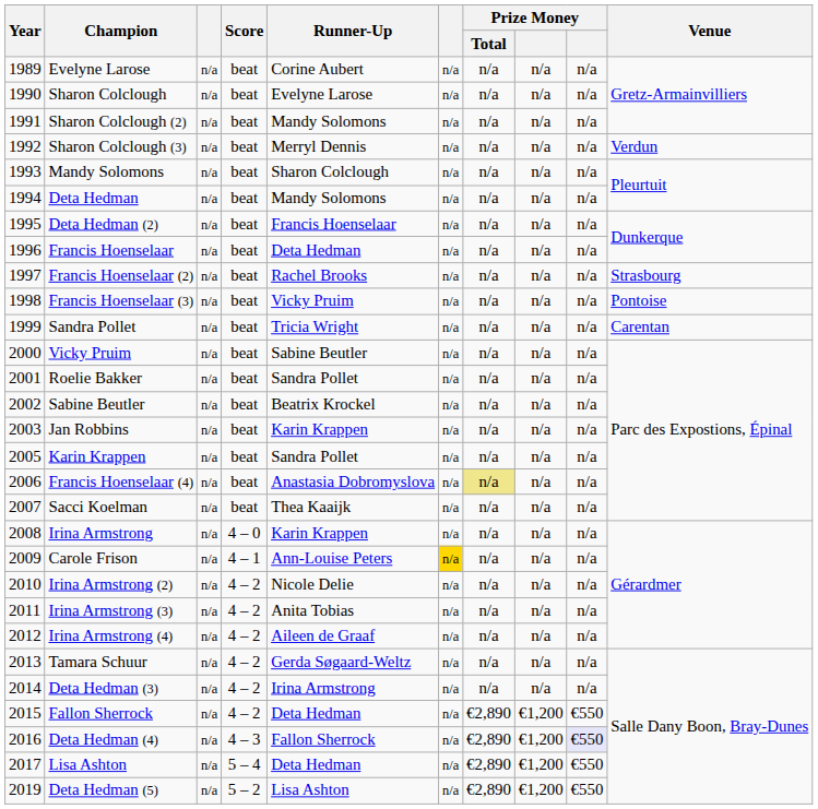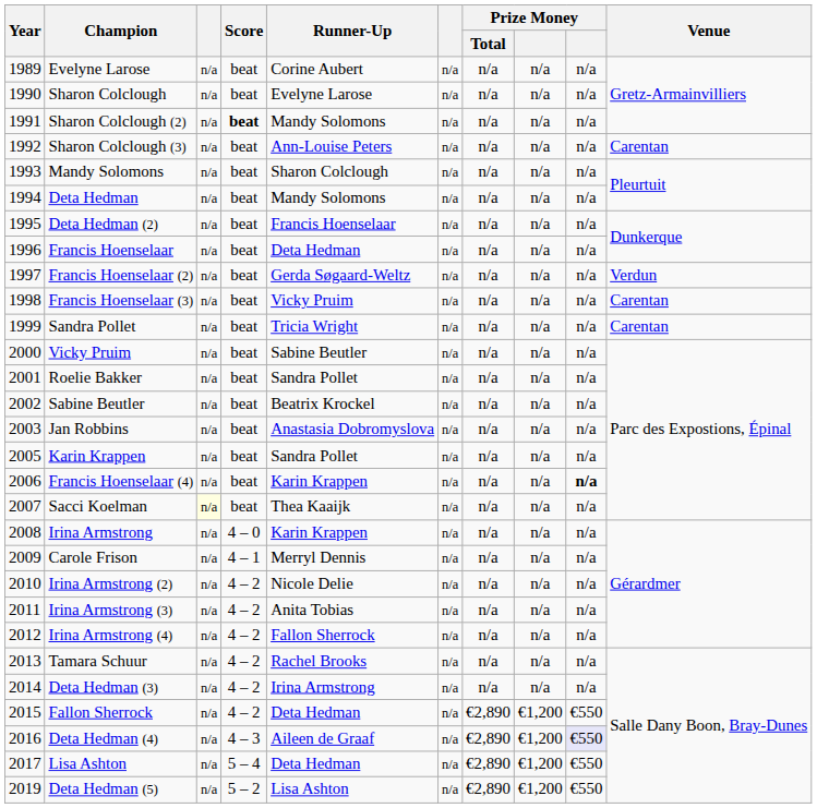Sharon Colclough (2) | Score: normal -> bold
Sharon Colclough (3) | Runner-Up: Merryl Dennis -> Ann-Louise Peters
Sharon Colclough (3) | Venue: Verdun -> Carentan
Francis Hoenselaar (2) | Runner-Up: Rachel Brooks -> Gerda Søgaard-Weltz
Francis Hoenselaar (2) | Venue: Strasbourg -> Verdun
Francis Hoenselaar (3) | Venue: Pontoise -> Carentan
Jan Robbins | Runner-Up: Karin Krappen -> Anastasia Dobromyslova
Francis Hoenselaar (4) | Runner-Up: Anastasia Dobromyslova -> Karin Krappen
Francis Hoenselaar (4) | Prize Money / Total: khaki background -> no background
Francis Hoenselaar (4) | column 9: normal -> bold
Sacci Koelman | column 3: no background -> lightyellow background
Carole Frison | Runner-Up: Ann-Louise Peters -> Merryl Dennis
Carole Frison | column 6: gold background -> no background
Irina Armstrong (4) | Runner-Up: Aileen de Graaf -> Fallon Sherrock
Tamara Schuur | Runner-Up: Gerda Søgaard-Weltz -> Rachel Brooks
Deta Hedman (4) | Runner-Up: Fallon Sherrock -> Aileen de Graaf
